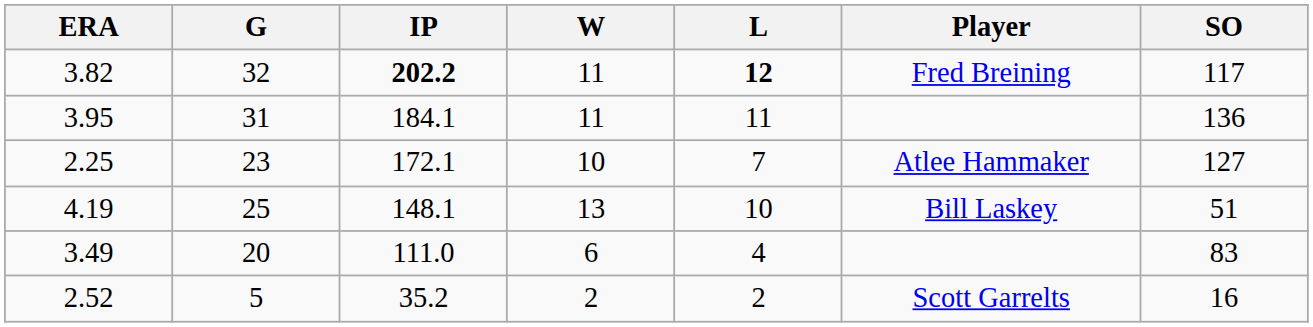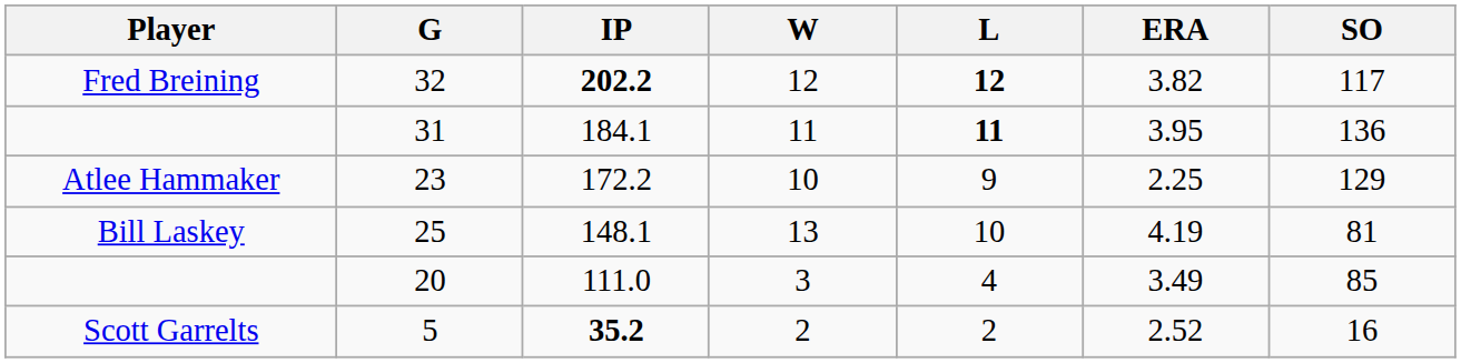columns swapped: Player <-> ERA
32 | W: 11 -> 12
31 | L: normal -> bold
23 | IP: 172.1 -> 172.2
23 | L: 7 -> 9
23 | SO: 127 -> 129
25 | SO: 51 -> 81
20 | W: 6 -> 3
20 | SO: 83 -> 85
5 | IP: normal -> bold
